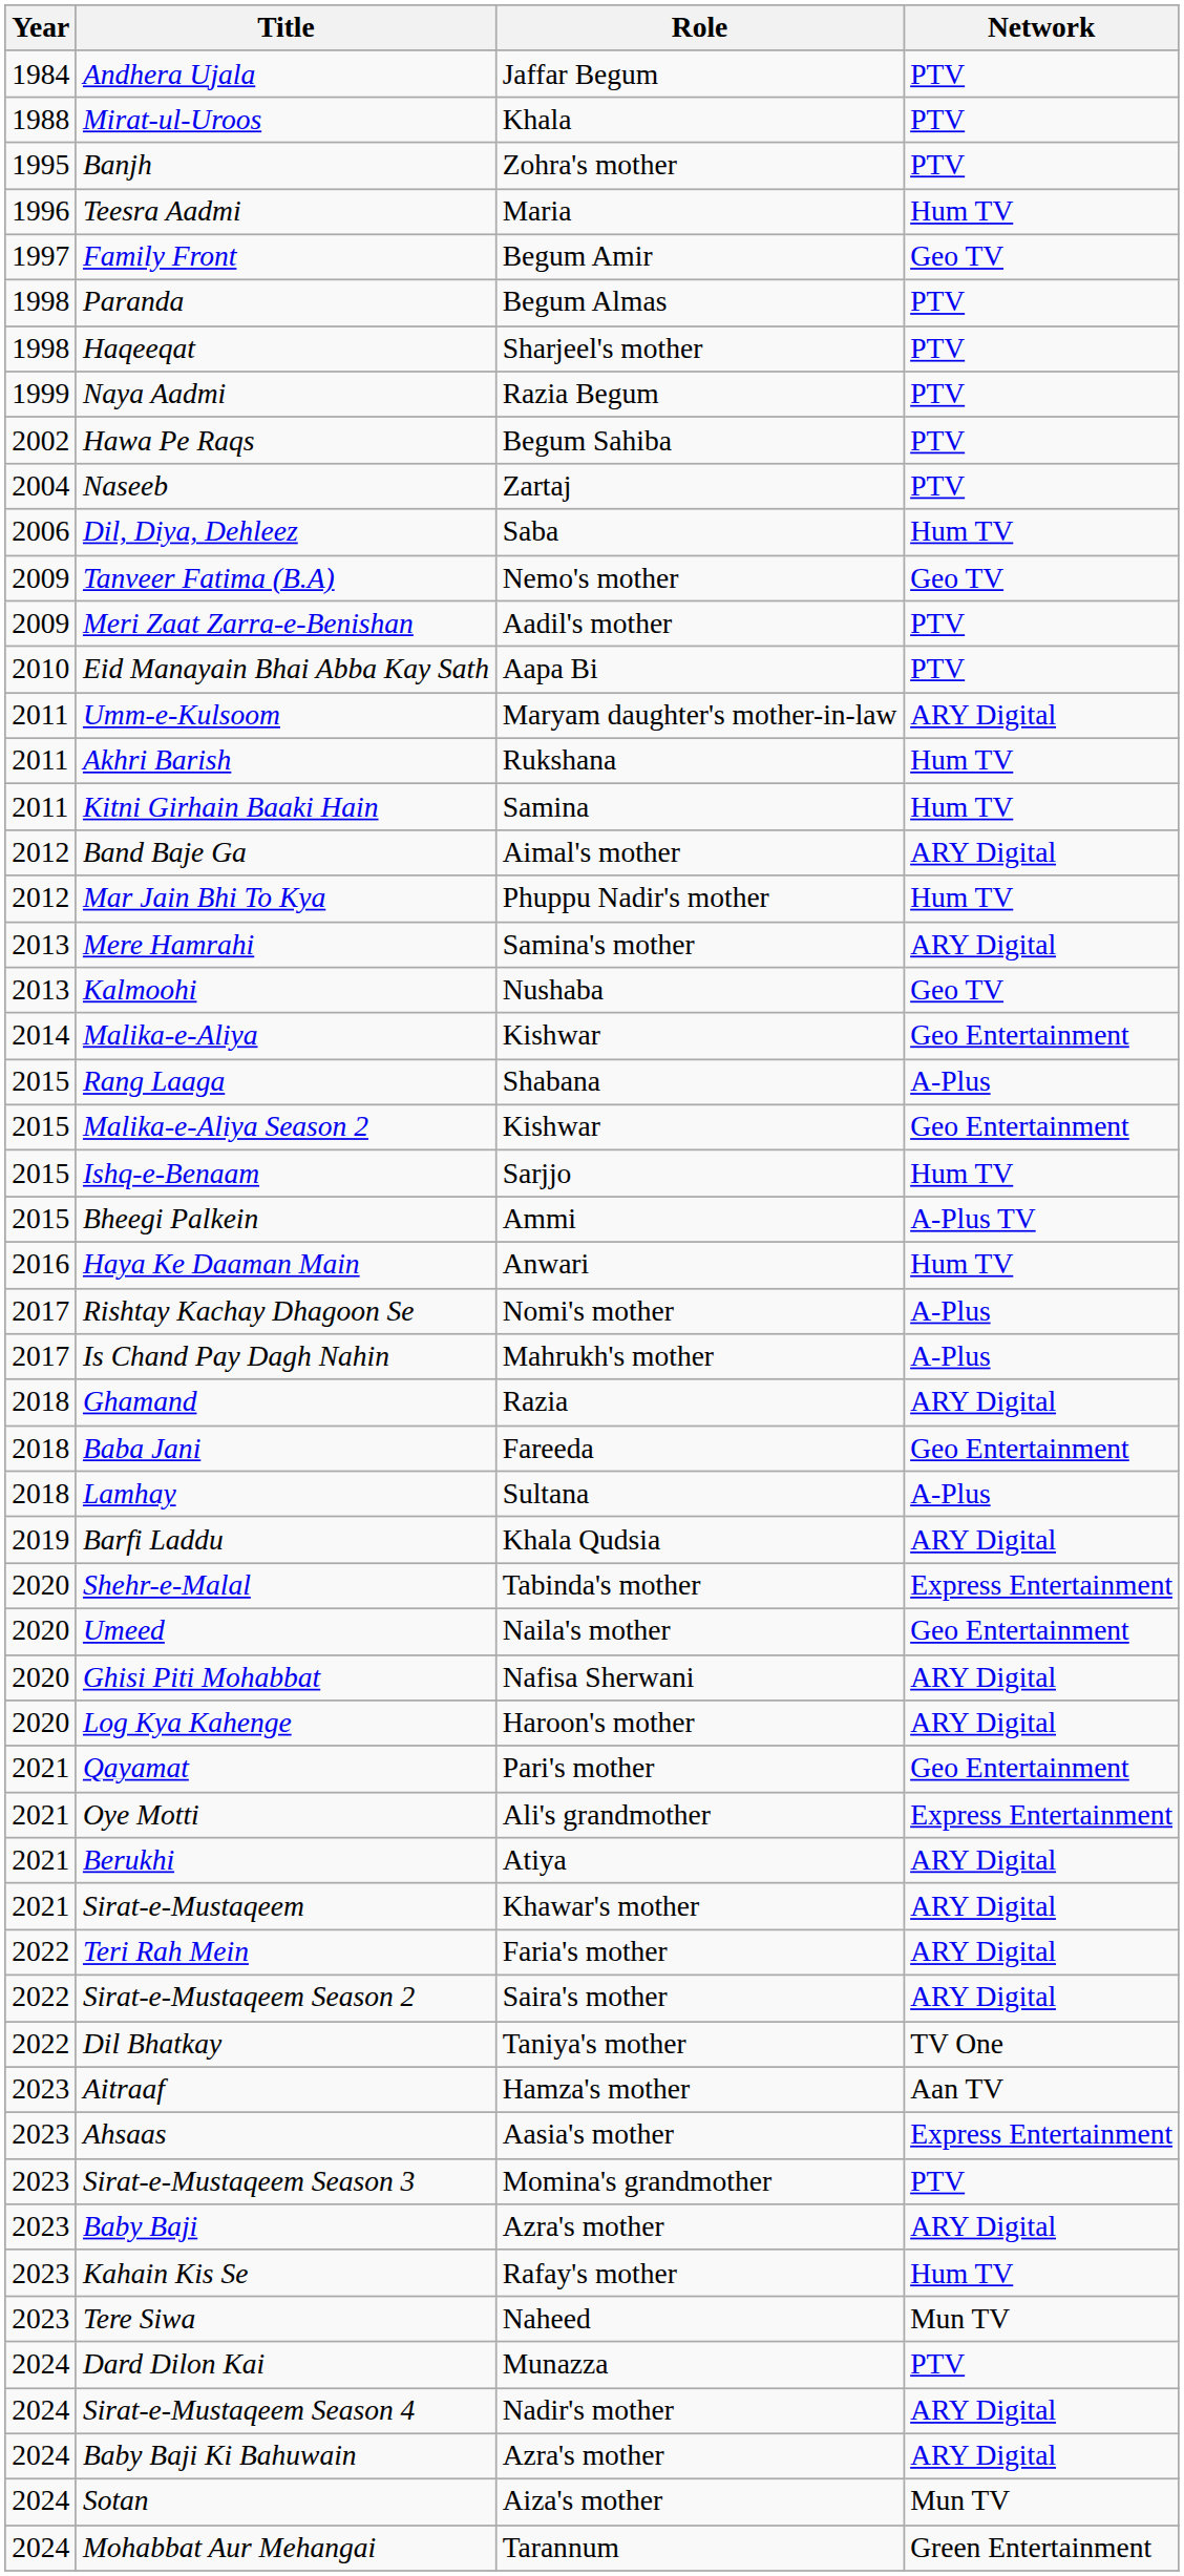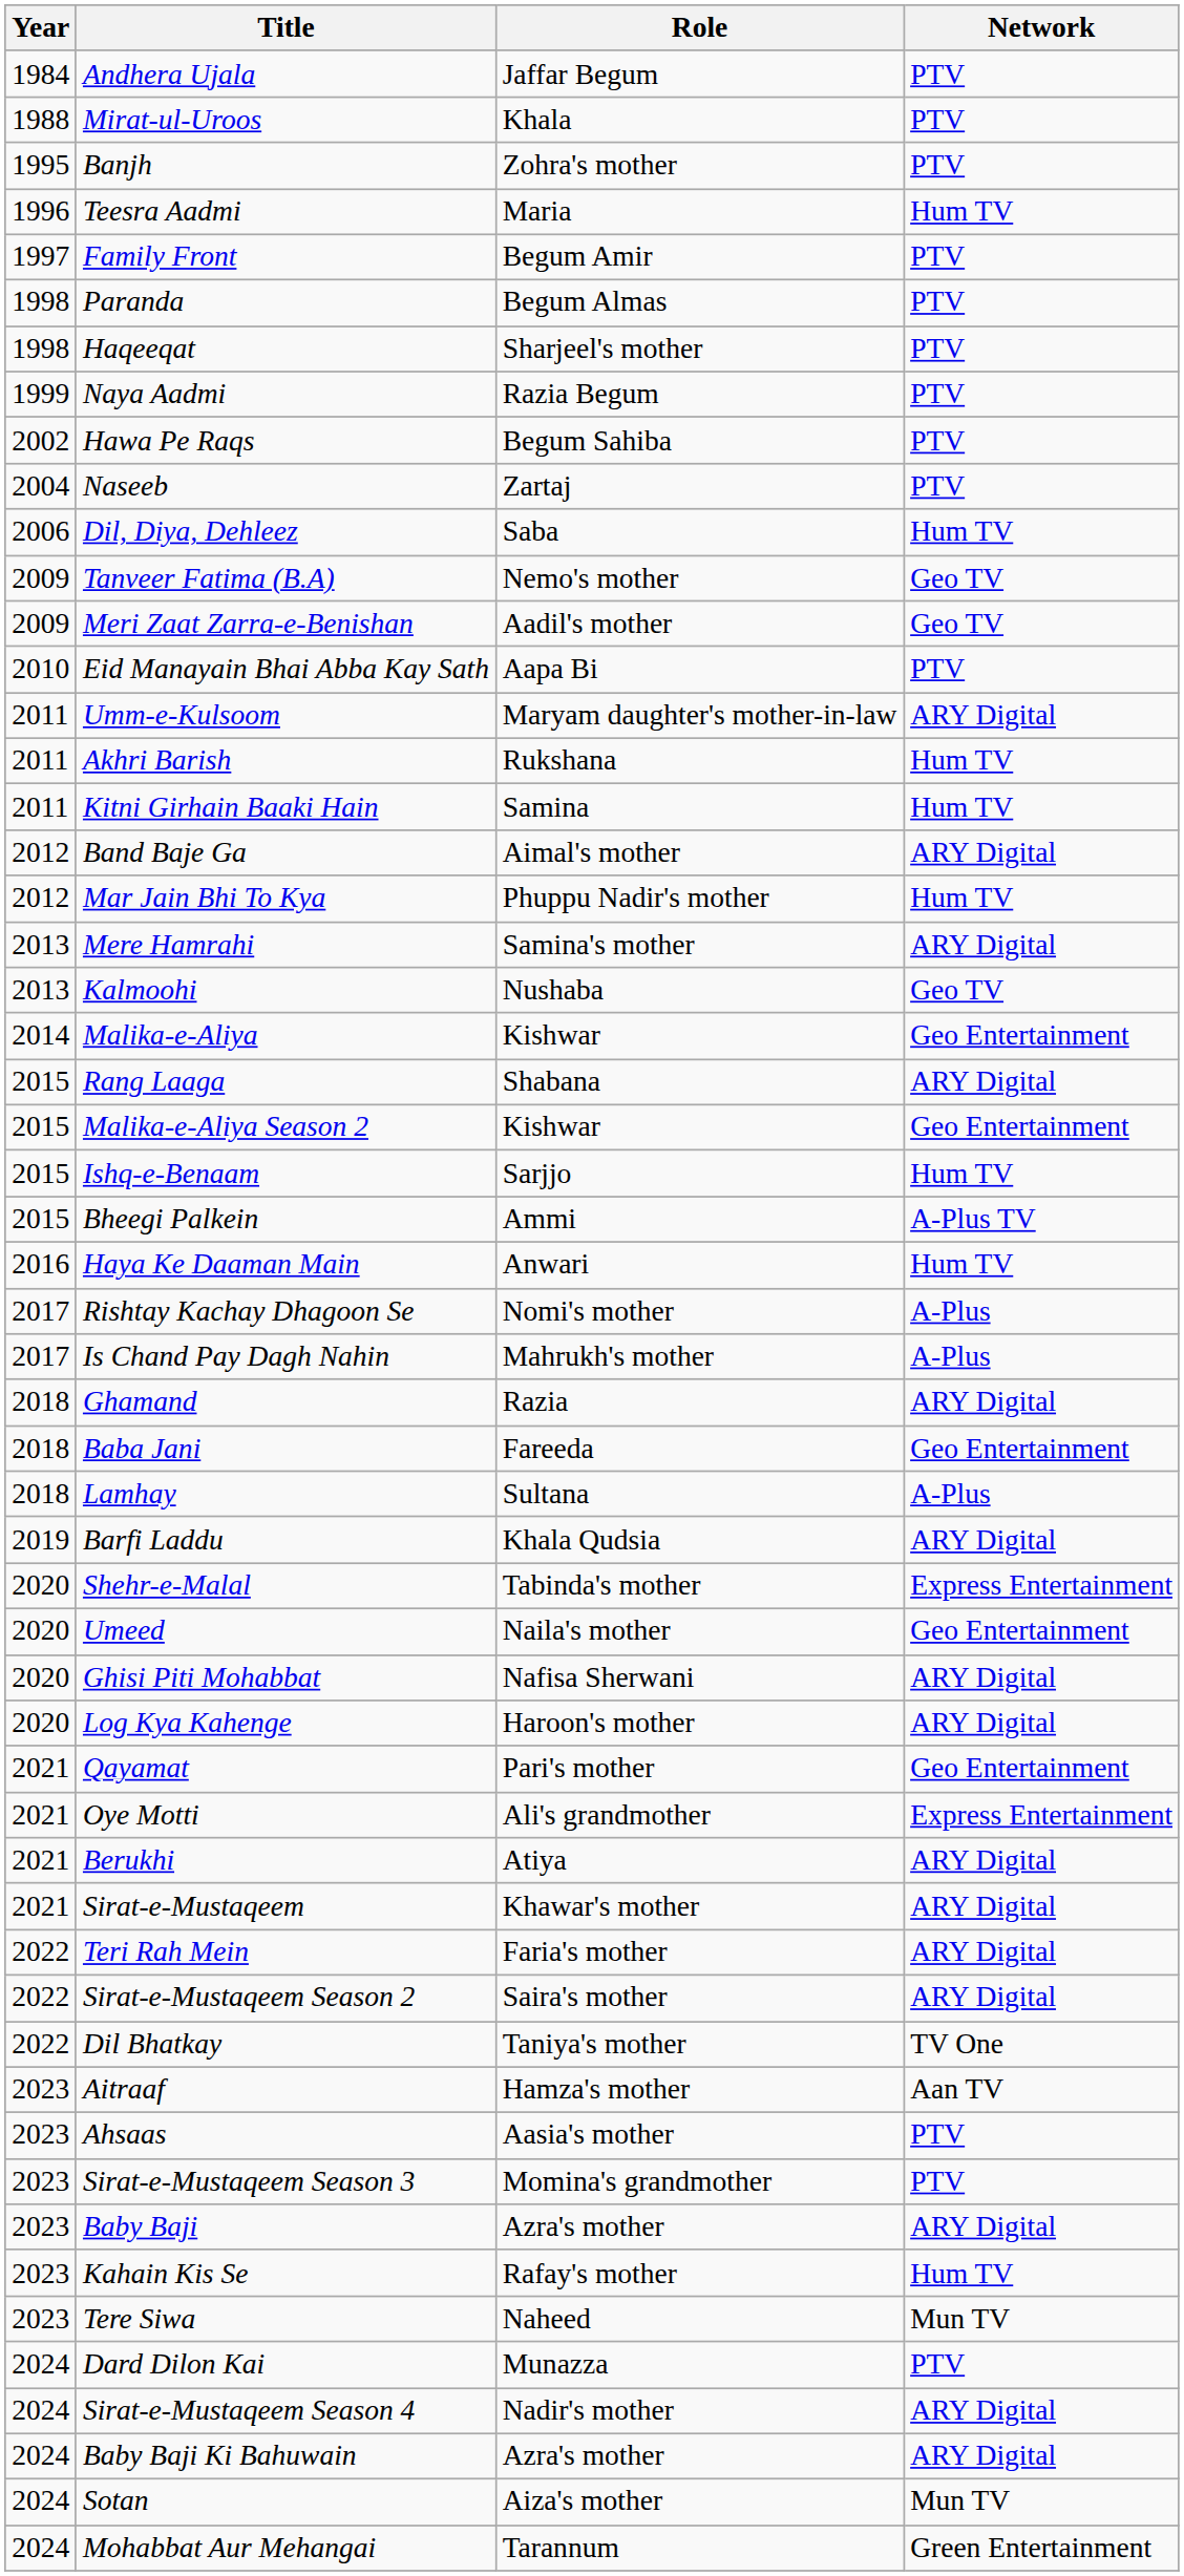Family Front | Network: Geo TV -> PTV
Meri Zaat Zarra-e-Benishan | Network: PTV -> Geo TV
Rang Laaga | Network: A-Plus -> ARY Digital
Ahsaas | Network: Express Entertainment -> PTV
